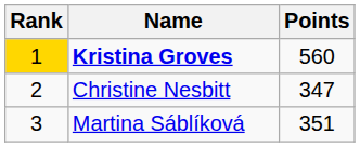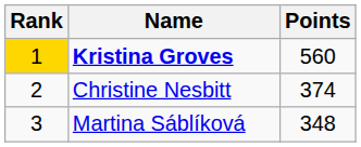Christine Nesbitt | Points: 347 -> 374
Martina Sáblíková | Points: 351 -> 348
